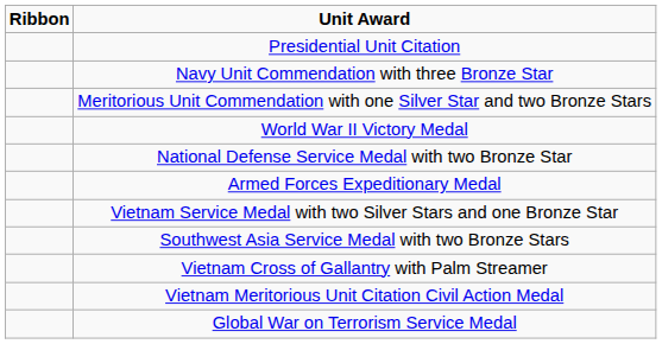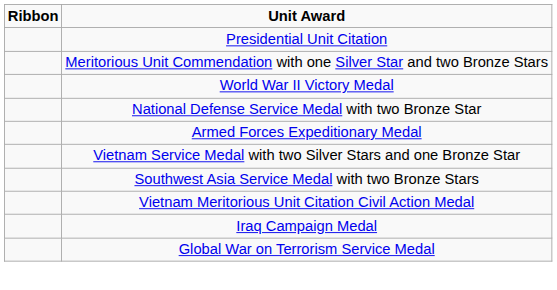- row: Navy Unit Commendation with three Bronze Star
- row: Vietnam Cross of Gallantry with Palm Streamer
+ row: Iraq Campaign Medal
